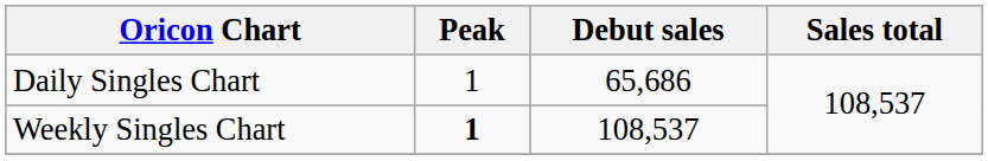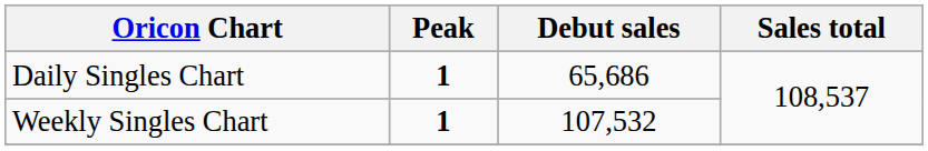Daily Singles Chart | Peak: normal -> bold
Weekly Singles Chart | Debut sales: 108,537 -> 107,532
